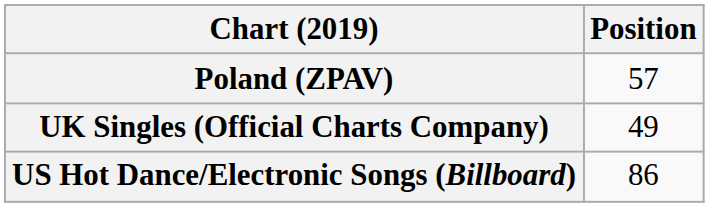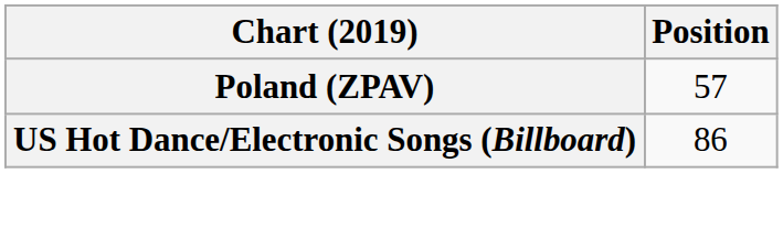- row: UK Singles (Official Charts Company) | 49
